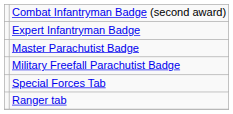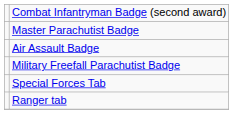- row: Expert Infantryman Badge
+ row: Air Assault Badge
